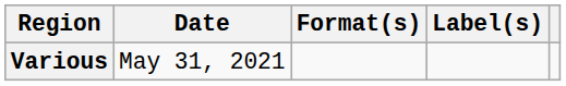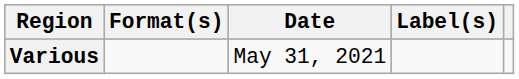columns swapped: Date <-> Format(s)
